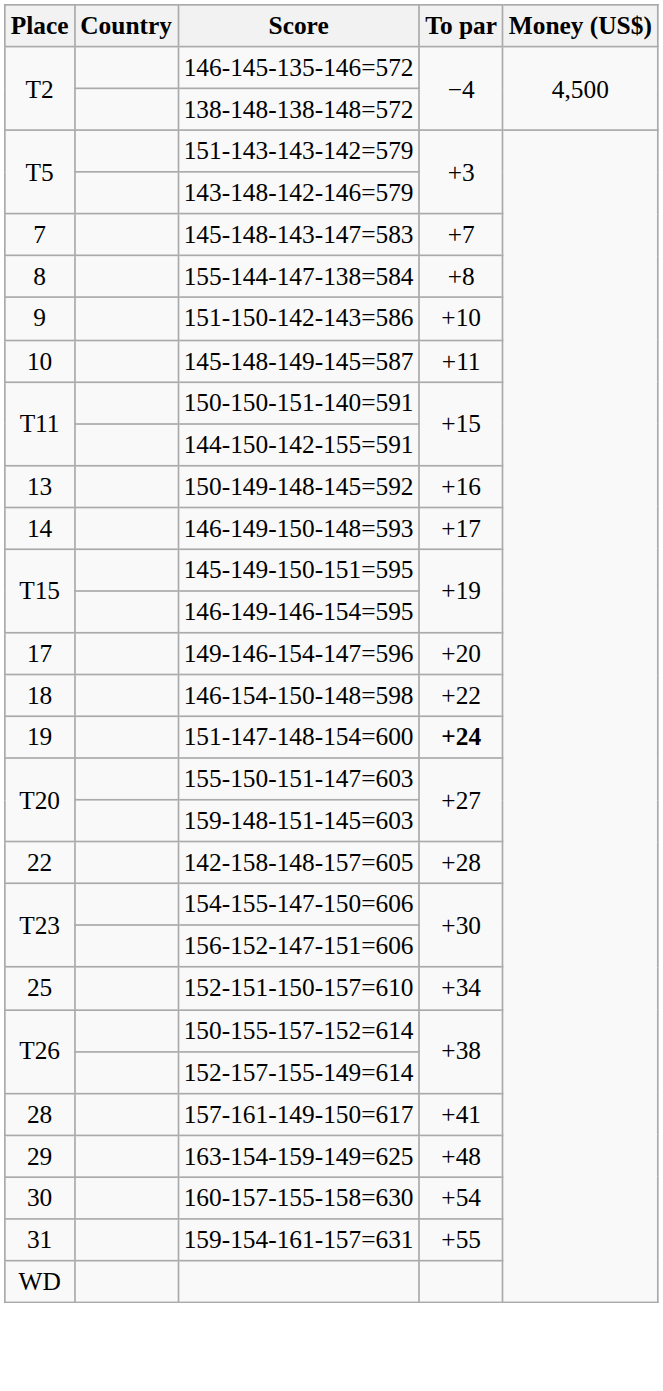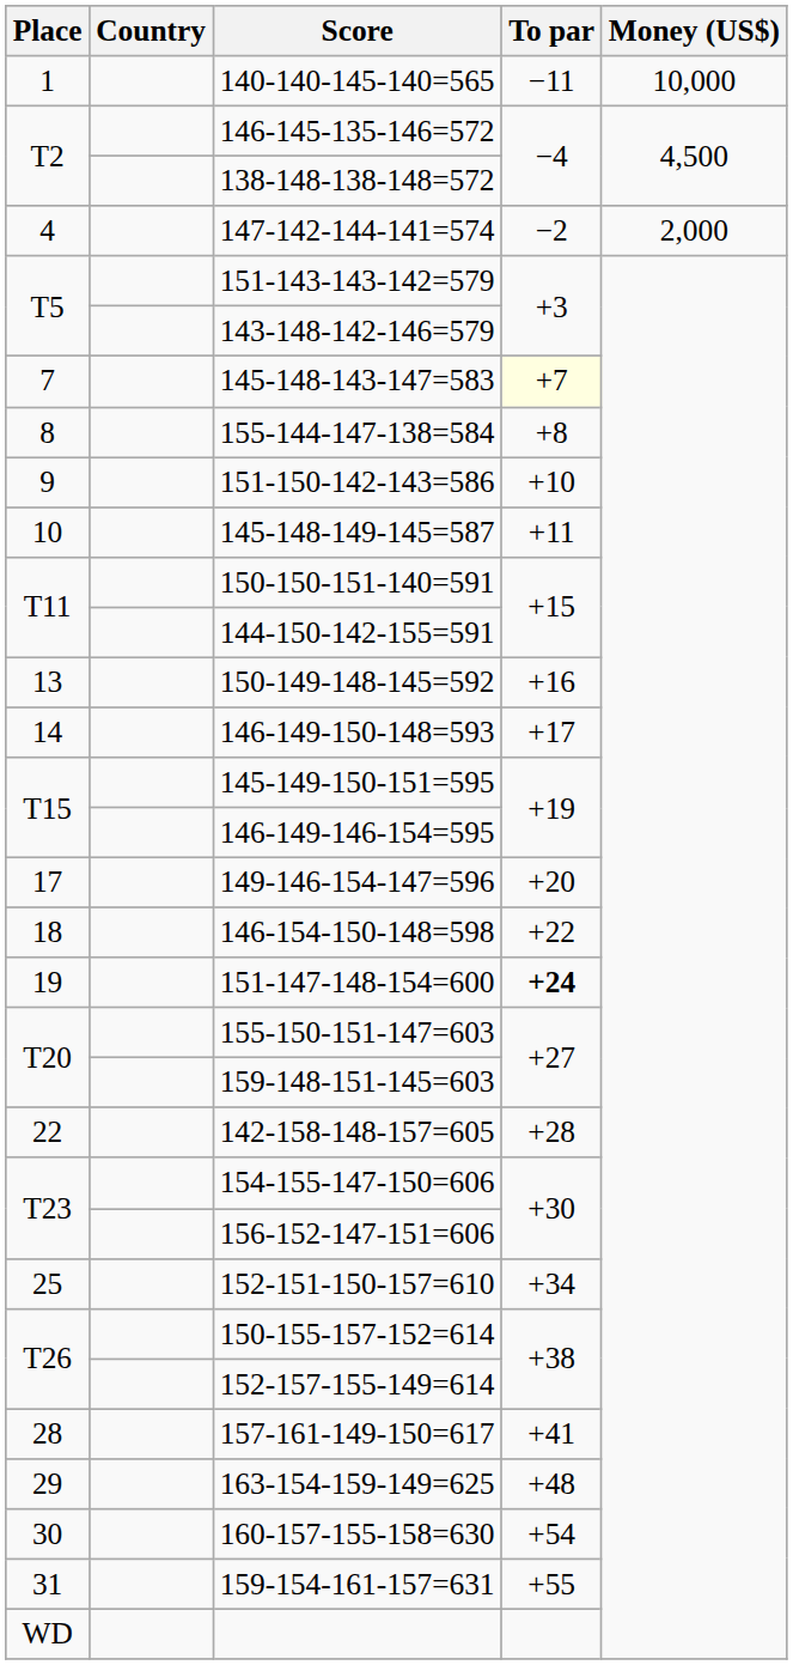+ row: 1 | 140-140-145-140=565 | −11 | 10,000
+ row: 4 | 147-142-144-141=574 | −2 | 2,000
145-148-143-147=583 | To par: no background -> lightyellow background
